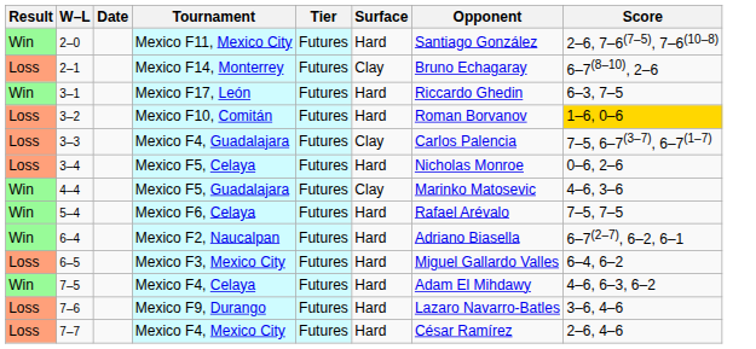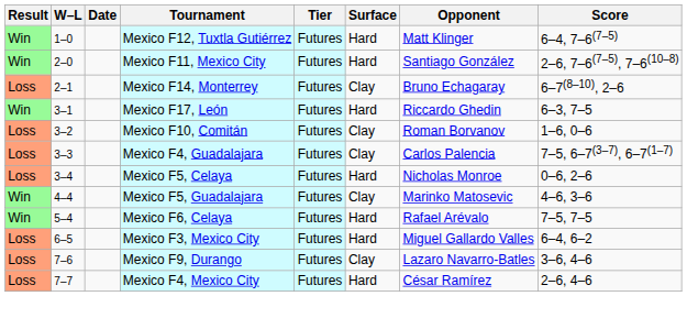+ row: Win | 1–0 | Mexico F12, Tuxtla Gutiérrez | Futures | Hard | Matt Klinger | 6–4, 7–6(7–5)
Mexico F10, Comitán | Surface: Hard -> Clay
Mexico F10, Comitán | Score: gold background -> no background
- row: Win | 6–4 | Mexico F2, Naucalpan | Futures | Hard | Adriano Biasella | 6–7(2–7), 6–2, 6–1
- row: Win | 7–5 | Mexico F4, Celaya | Futures | Hard | Adam El Mihdawy | 4–6, 6–3, 6–2
Mexico F9, Durango | Surface: Hard -> Clay
